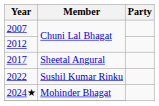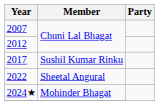2017 | Member: Sheetal Angural -> Sushil Kumar Rinku
2022 | Member: Sushil Kumar Rinku -> Sheetal Angural
